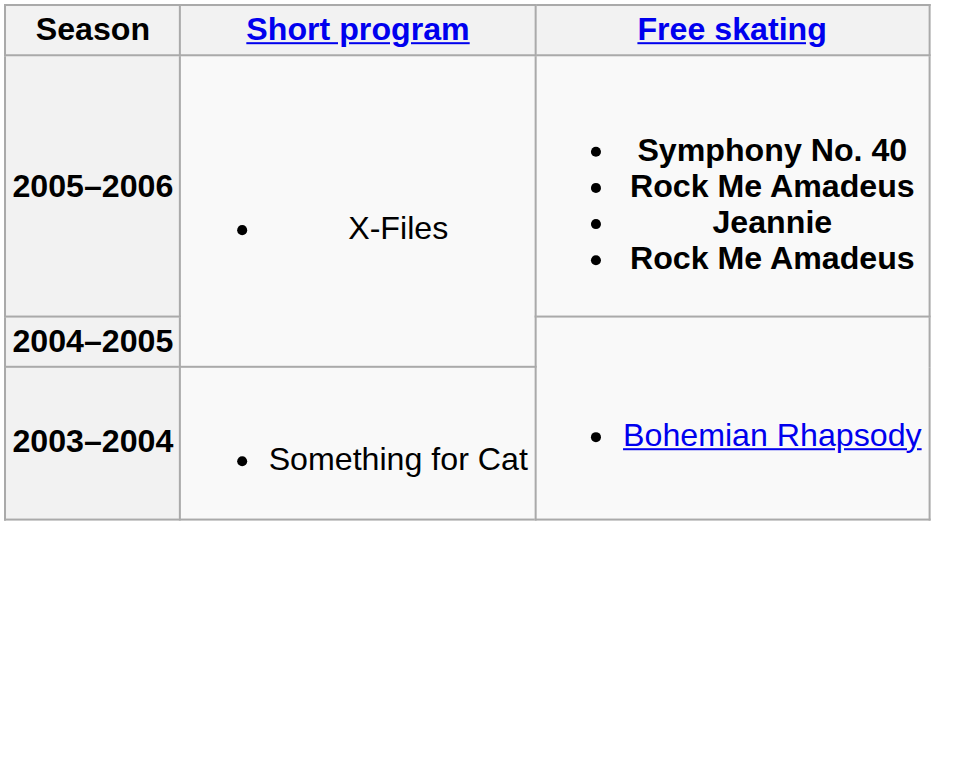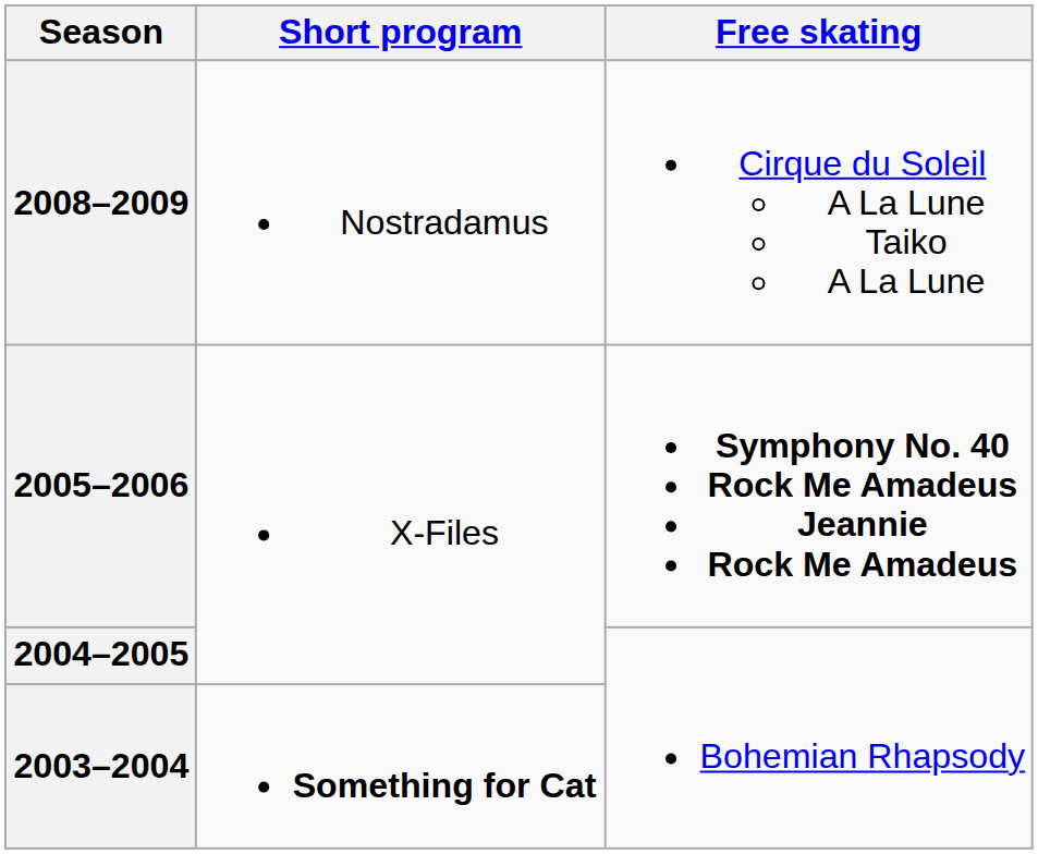+ row: 2008–2009 | Nostradamus | Cirque du Soleil A La Lune Taiko A La Lune
2003–2004 | Short program: normal -> bold
